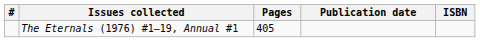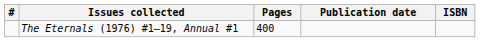The Eternals (1976) #1–19, Annual #1 | Pages: 405 -> 400
